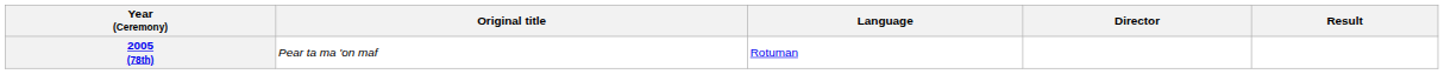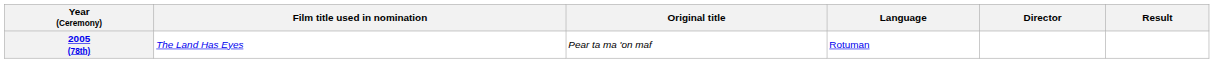+ column: Film title used in nomination | The Land Has Eyes
